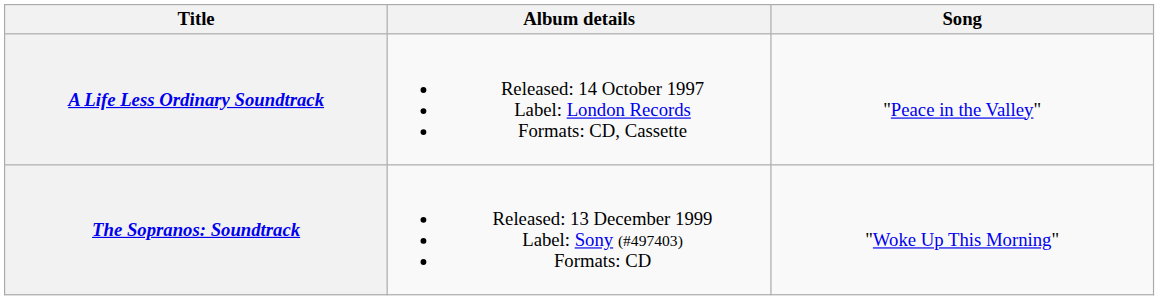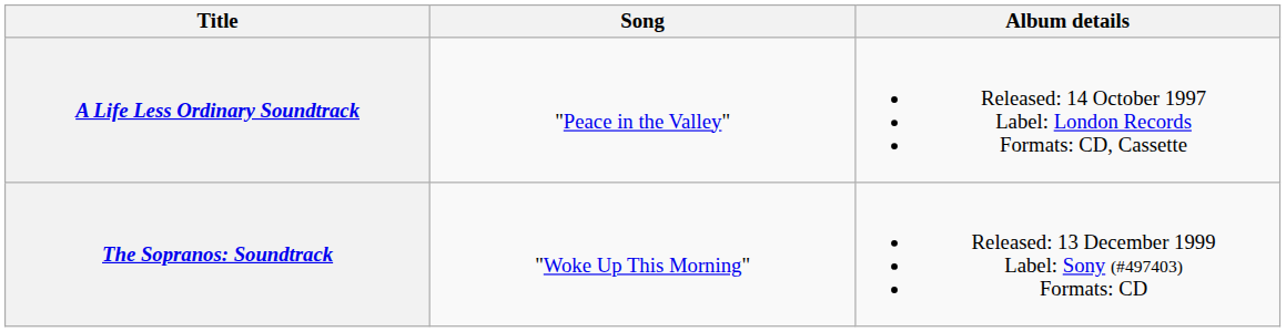columns swapped: Album details <-> Song
